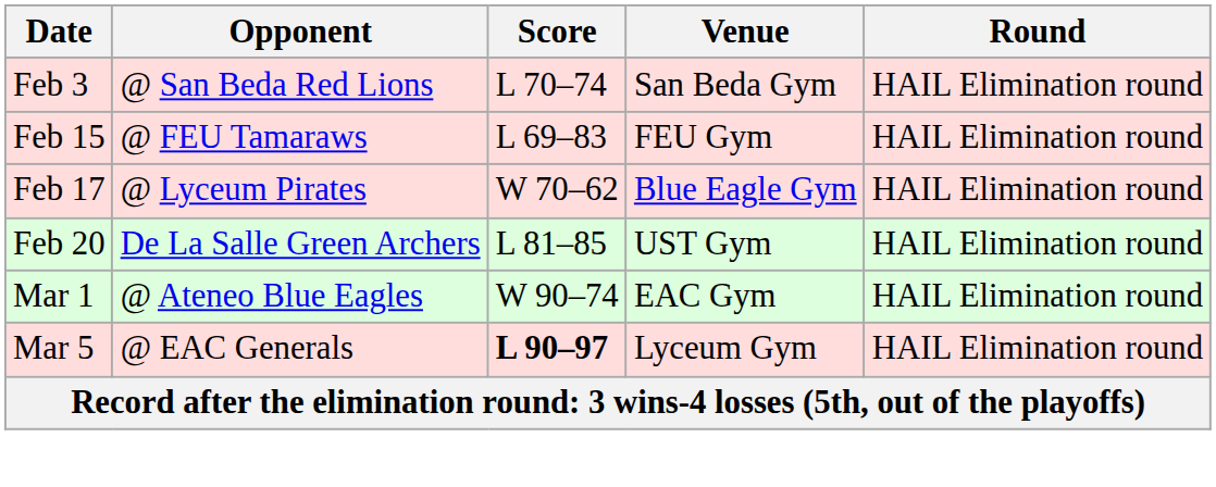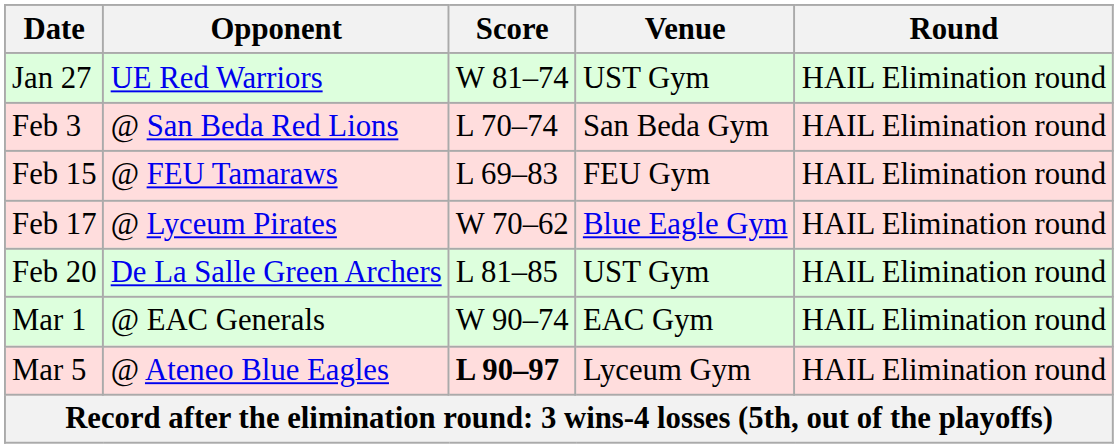+ row: Jan 27 | UE Red Warriors | W 81–74 | UST Gym | HAIL Elimination round
Mar 1 | Opponent: @ Ateneo Blue Eagles -> @ EAC Generals
Mar 5 | Opponent: @ EAC Generals -> @ Ateneo Blue Eagles
